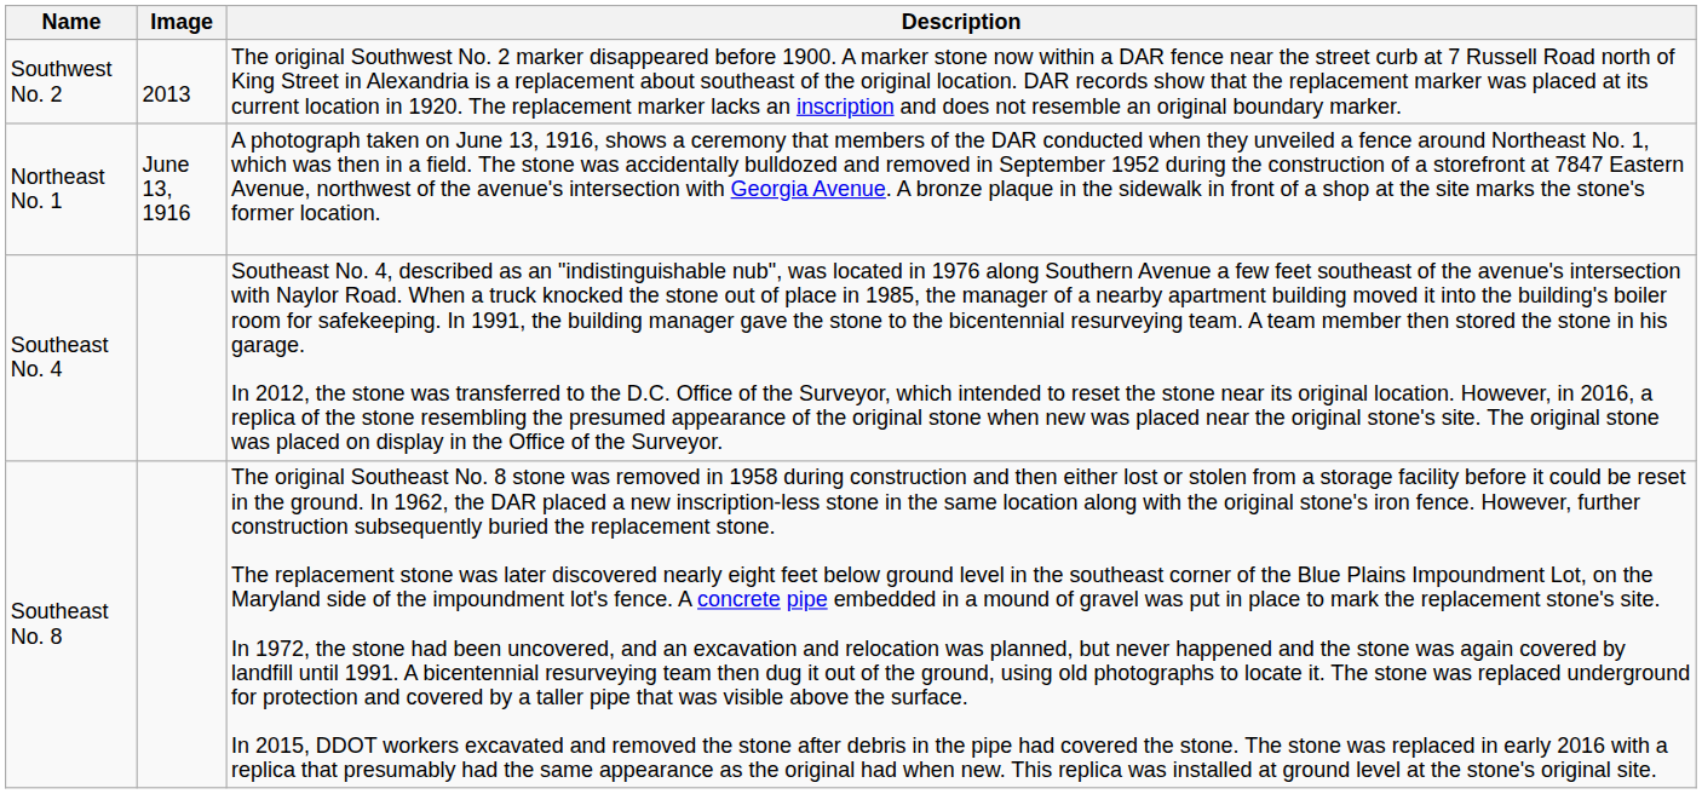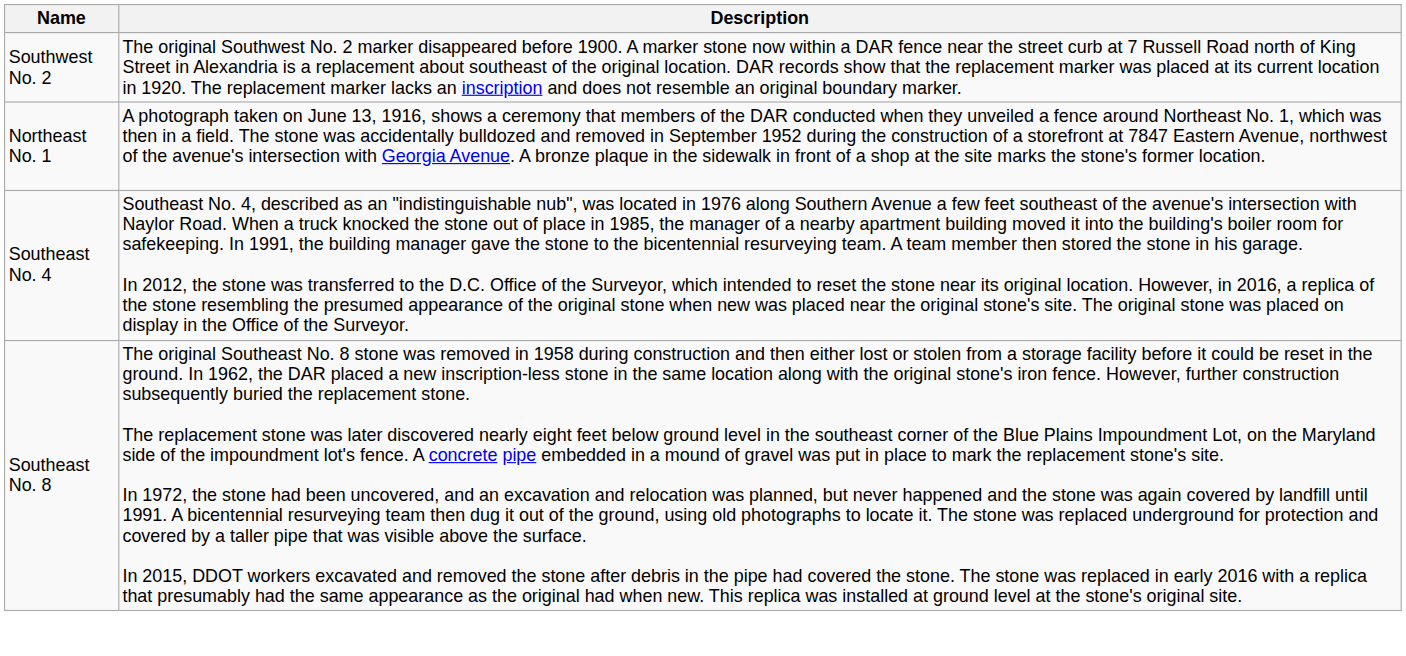- column: Image | 2013 | June 13, 1916
